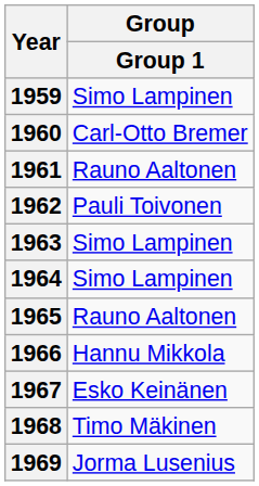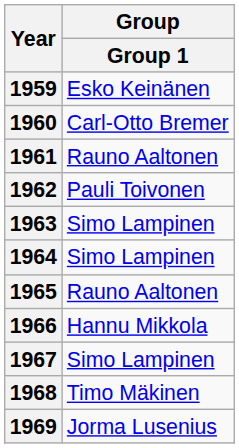1959 | Group / Group 1: Simo Lampinen -> Esko Keinänen
1967 | Group / Group 1: Esko Keinänen -> Simo Lampinen
